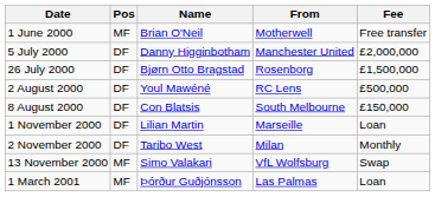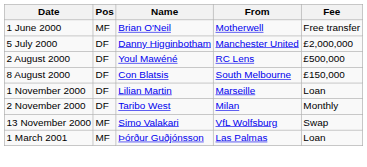- row: 26 July 2000 | DF | Bjørn Otto Bragstad | Rosenborg | £1,500,000
